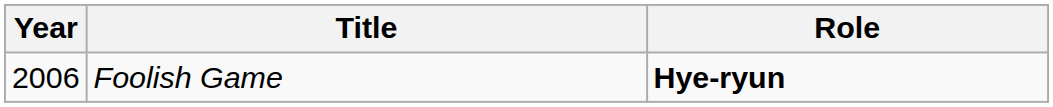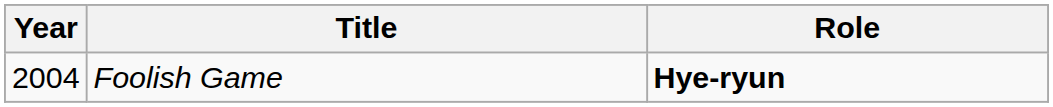Foolish Game | Year: 2006 -> 2004
